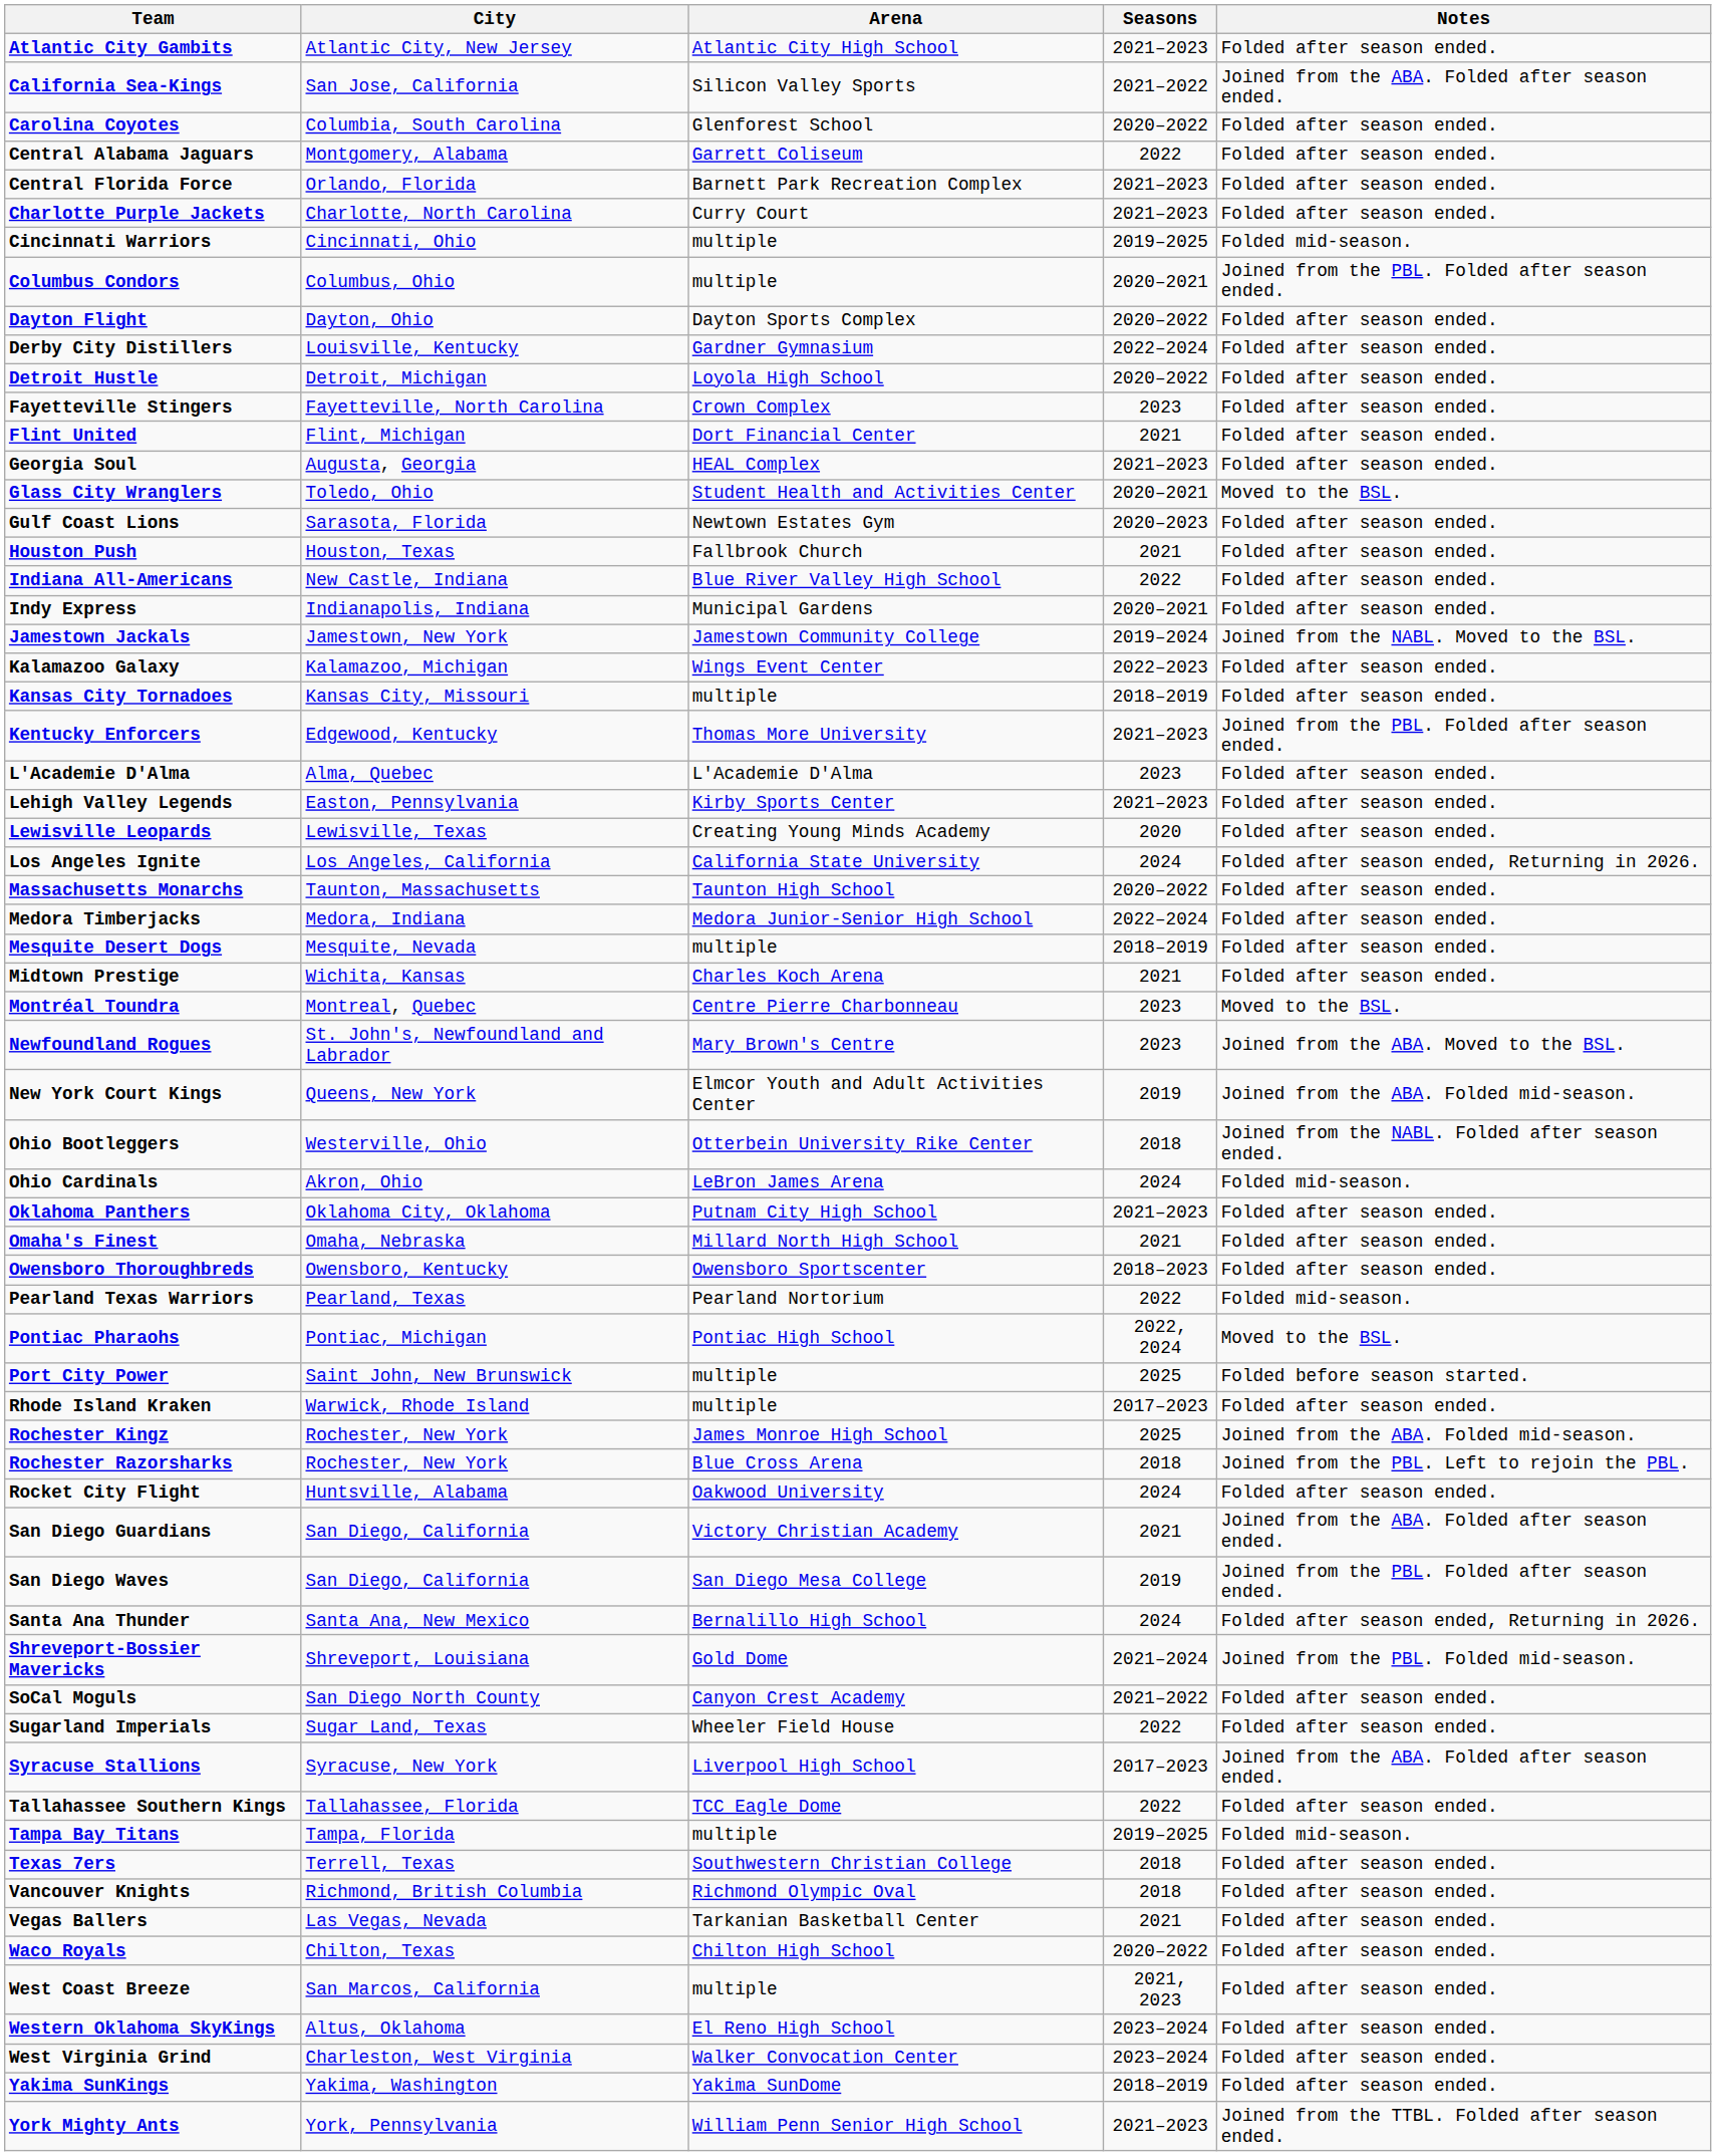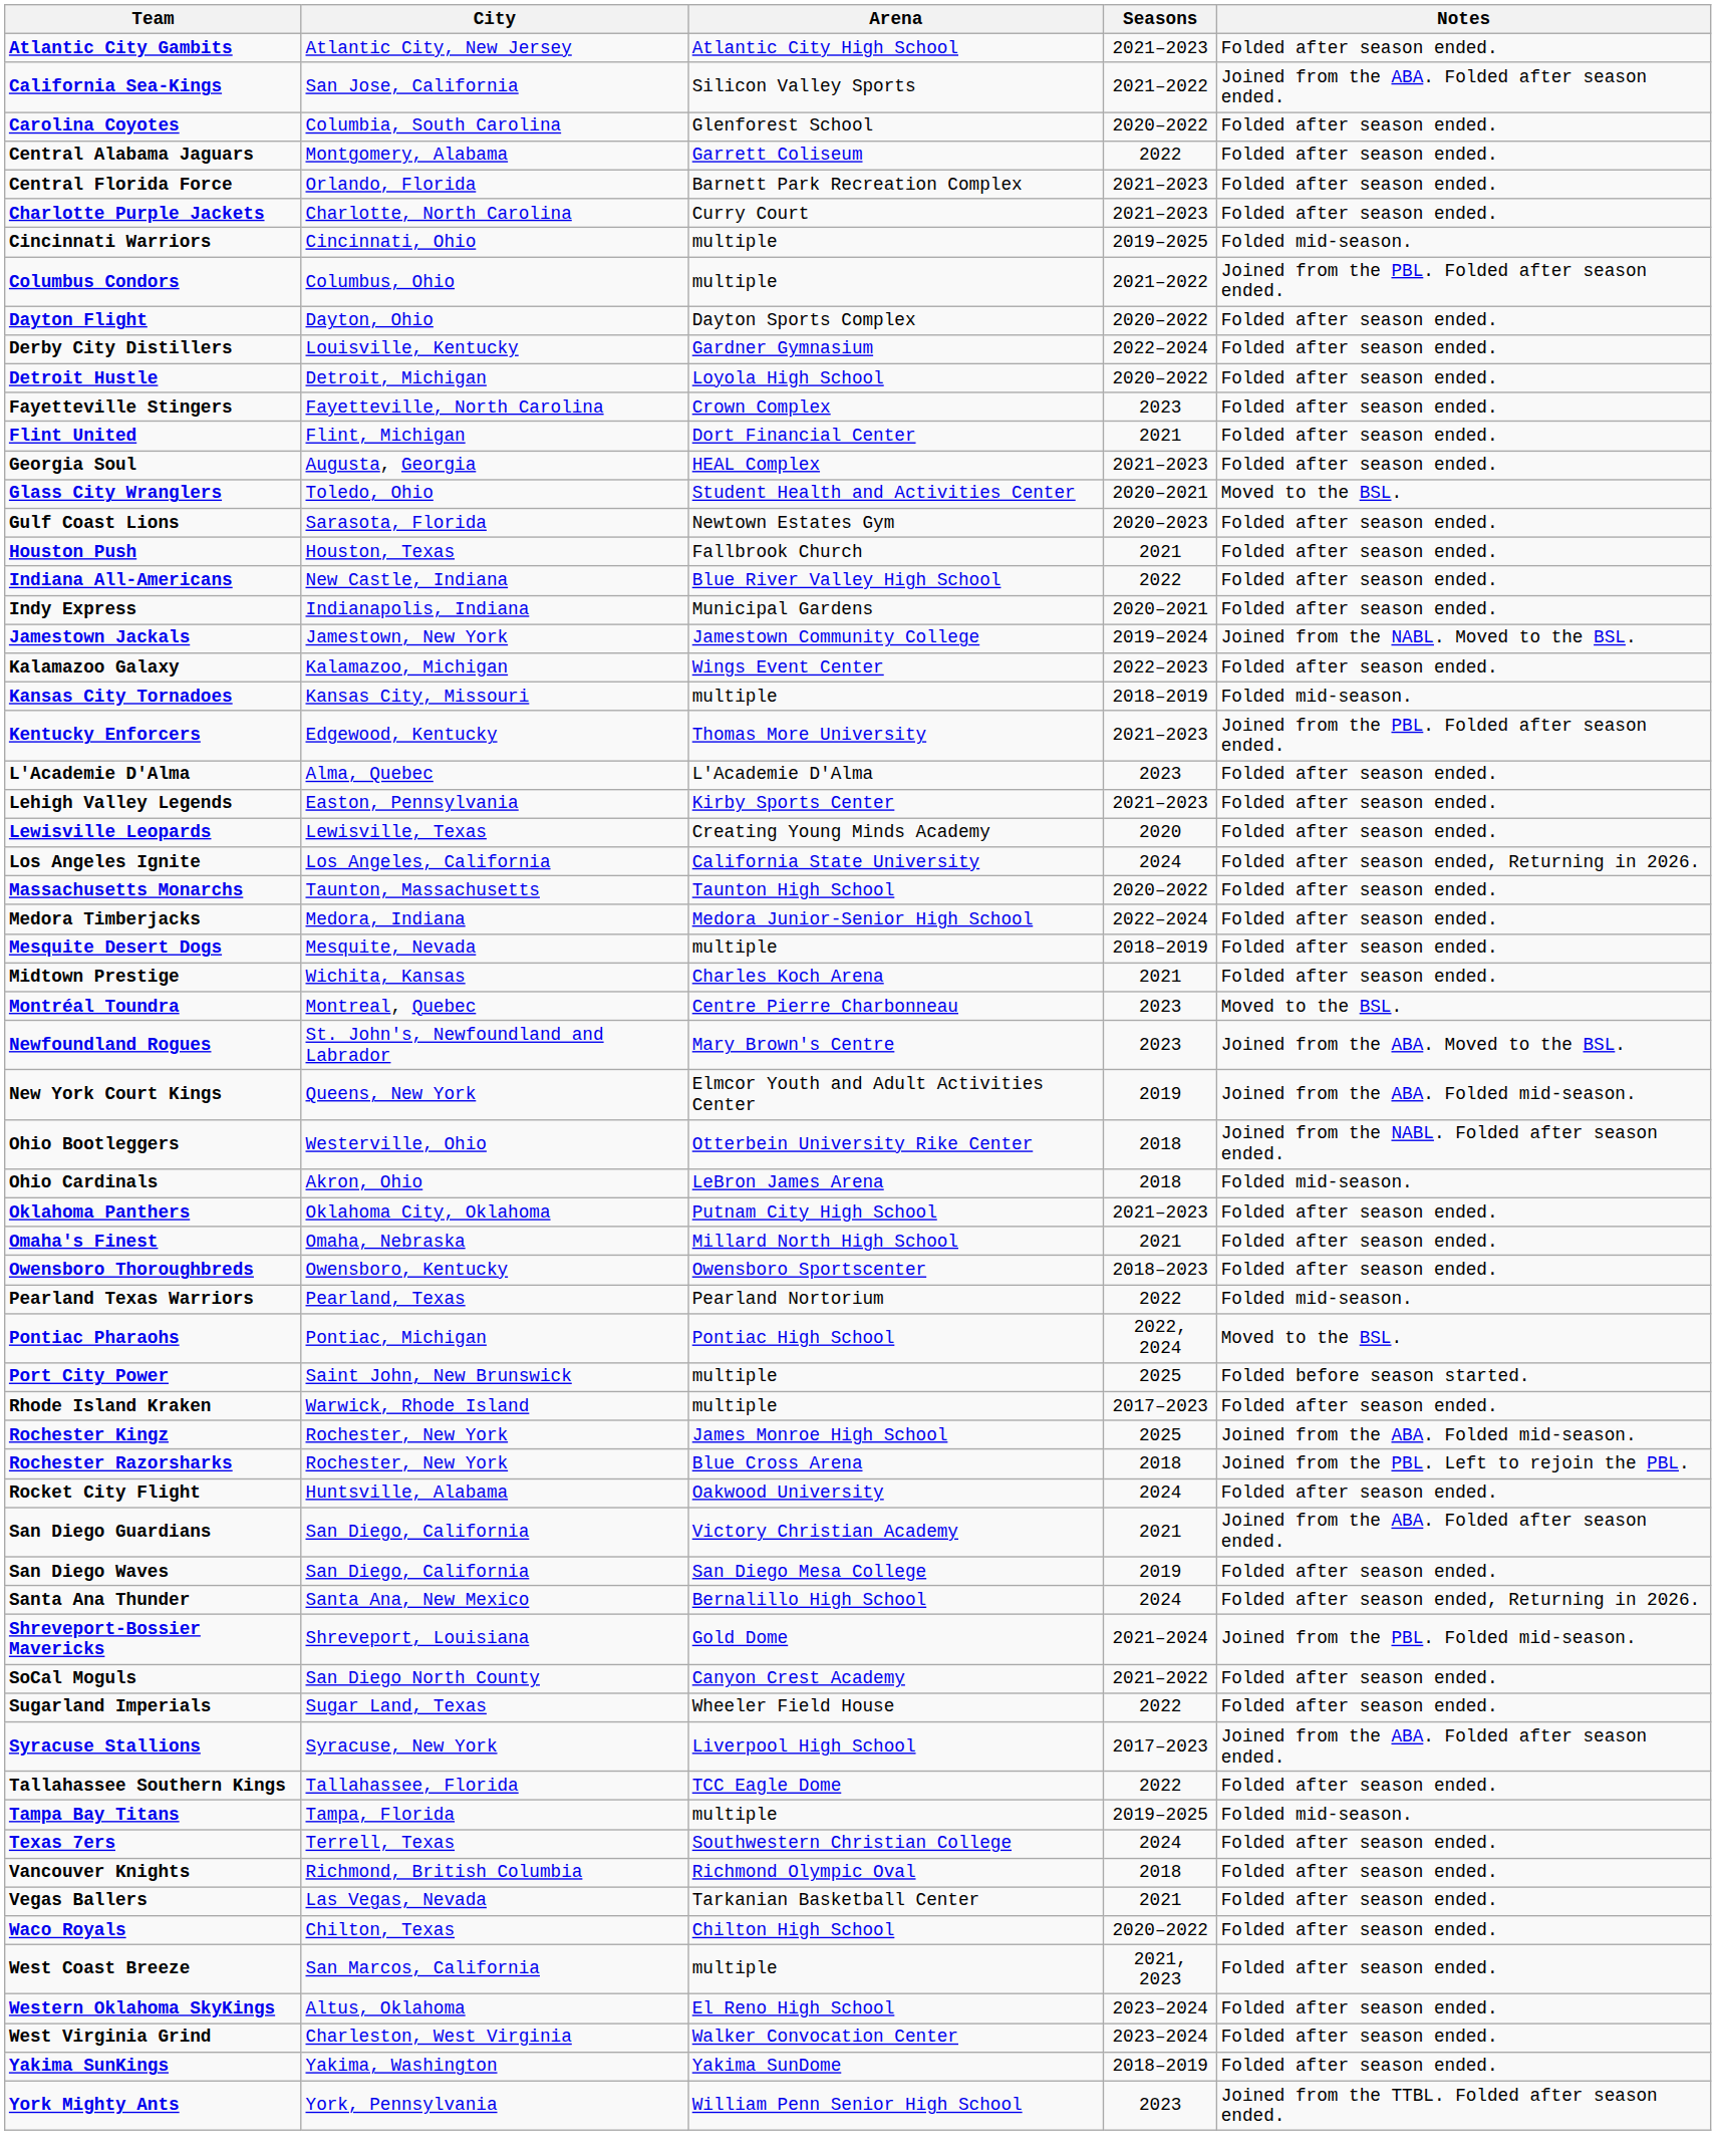Columbus Condors | Seasons: 2020–2021 -> 2021–2022
Kansas City Tornadoes | Notes: Folded after season ended. -> Folded mid-season.
Ohio Cardinals | Seasons: 2024 -> 2018
San Diego Waves | Notes: Joined from the PBL. Folded after season ended. -> Folded after season ended.
Texas 7ers | Seasons: 2018 -> 2024
York Mighty Ants | Seasons: 2021–2023 -> 2023
